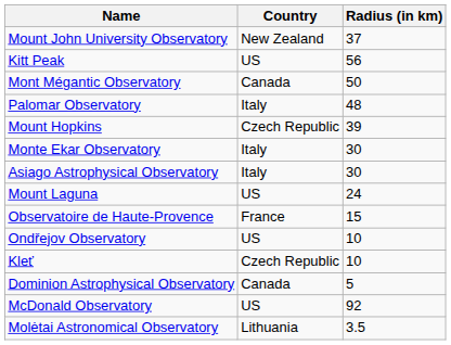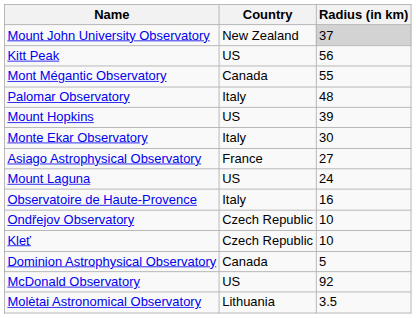Mount John University Observatory | Radius (in km): no background -> lightgrey background
Mont Mégantic Observatory | Radius (in km): 50 -> 55
Mount Hopkins | Country: Czech Republic -> US
Asiago Astrophysical Observatory | Country: Italy -> France
Asiago Astrophysical Observatory | Radius (in km): 30 -> 27
Observatoire de Haute-Provence | Country: France -> Italy
Observatoire de Haute-Provence | Radius (in km): 15 -> 16
Ondřejov Observatory | Country: US -> Czech Republic
